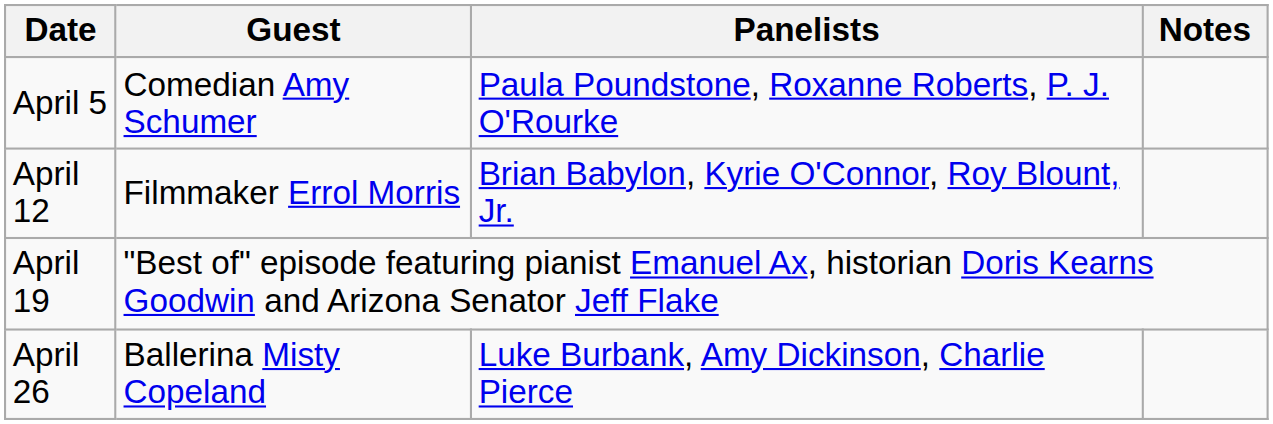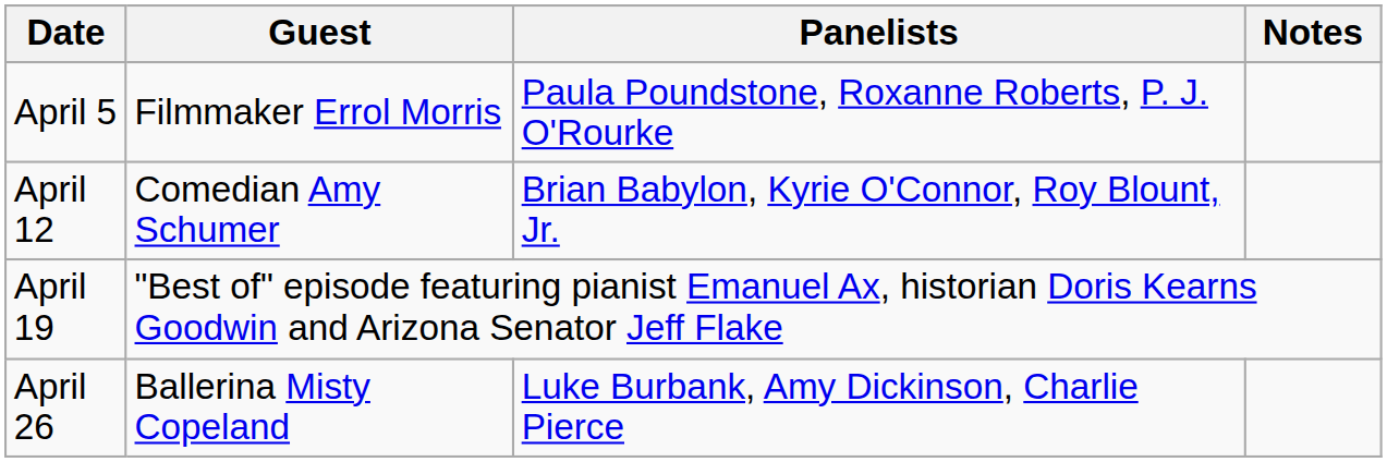April 5 | Guest: Comedian Amy Schumer -> Filmmaker Errol Morris
April 12 | Guest: Filmmaker Errol Morris -> Comedian Amy Schumer
